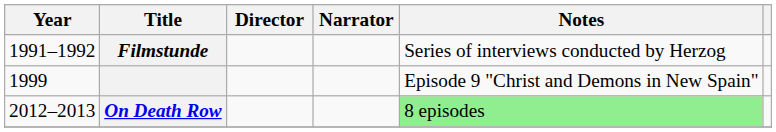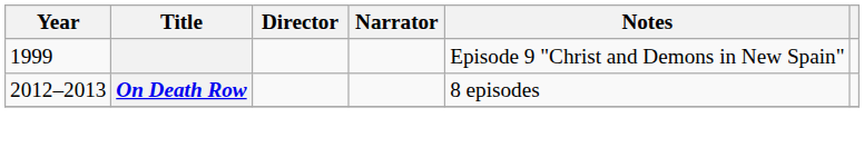- row: 1991–1992 | Filmstunde | Series of interviews conducted by Herzog
On Death Row | Notes: lightgreen background -> no background
